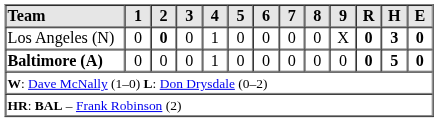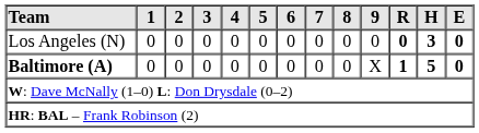Los Angeles (N) | 2: bold -> normal
Los Angeles (N) | 4: 1 -> 0
Los Angeles (N) | 9: X -> 0
Baltimore (A) | 4: 1 -> 0
Baltimore (A) | 9: 0 -> X
Baltimore (A) | R: 0 -> 1
